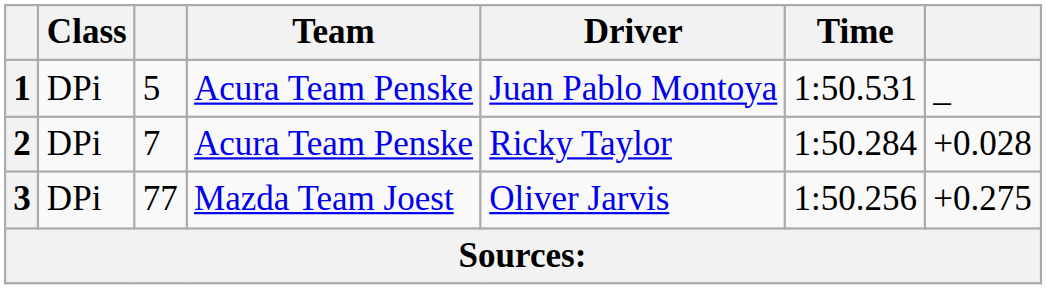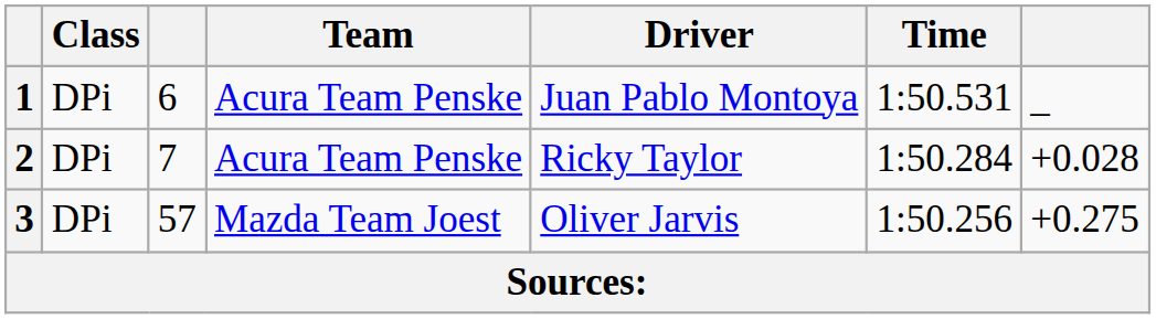1 | column 3: 5 -> 6
3 | column 3: 77 -> 57
